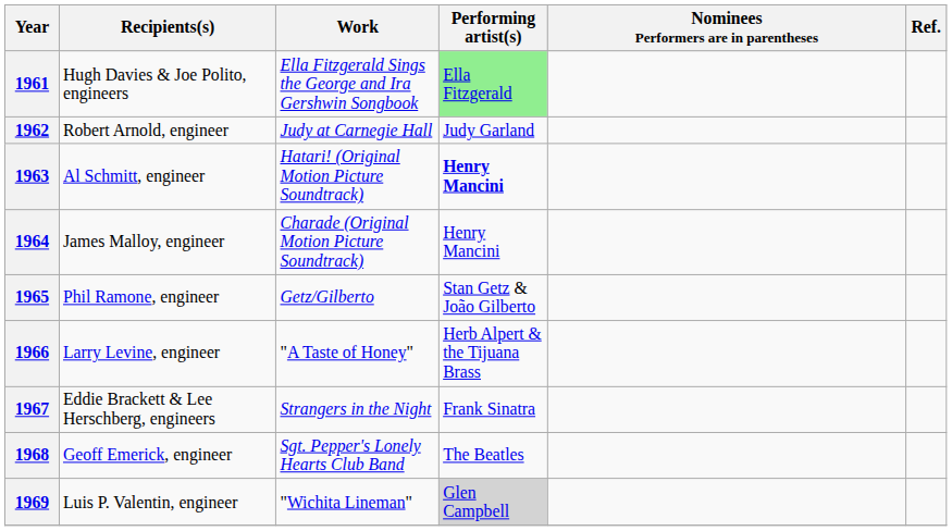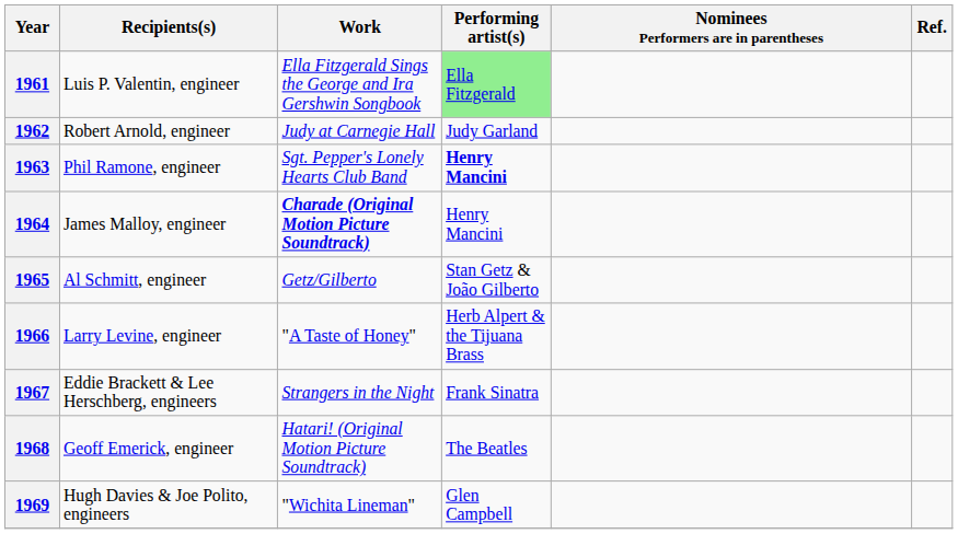1961 | Recipients(s): Hugh Davies & Joe Polito, engineers -> Luis P. Valentin, engineer
1963 | Recipients(s): Al Schmitt, engineer -> Phil Ramone, engineer
1963 | Work: Hatari! (Original Motion Picture Soundtrack) -> Sgt. Pepper's Lonely Hearts Club Band
1964 | Work: normal -> bold
1965 | Recipients(s): Phil Ramone, engineer -> Al Schmitt, engineer
1968 | Work: Sgt. Pepper's Lonely Hearts Club Band -> Hatari! (Original Motion Picture Soundtrack)
1969 | Recipients(s): Luis P. Valentin, engineer -> Hugh Davies & Joe Polito, engineers
1969 | Performing artist(s): lightgrey background -> no background
